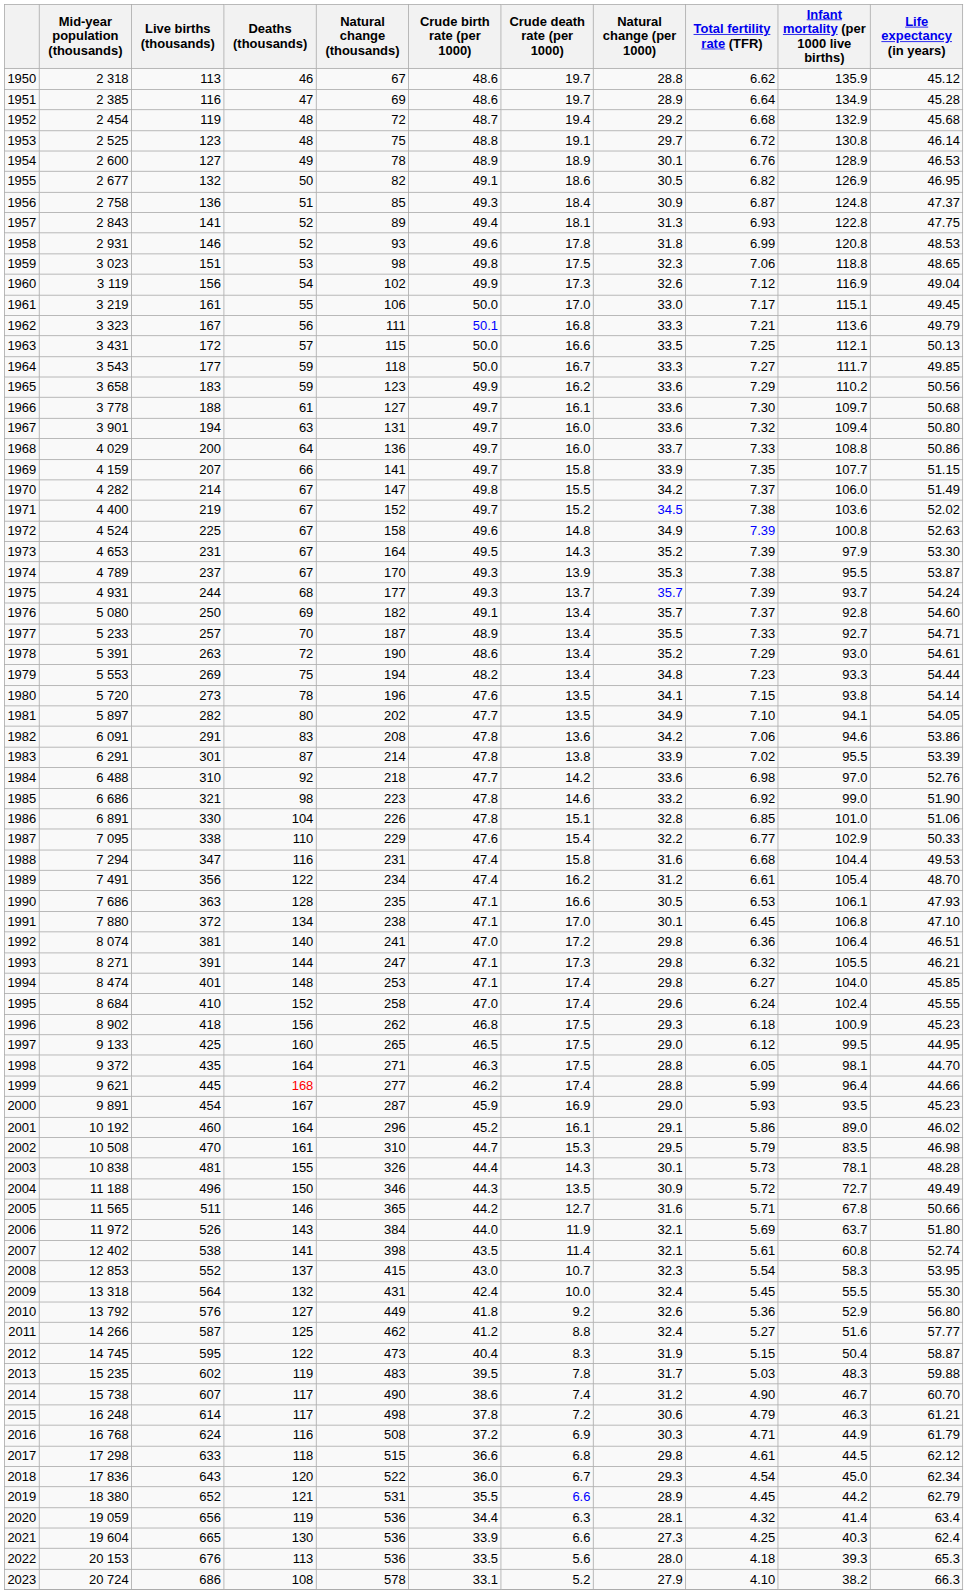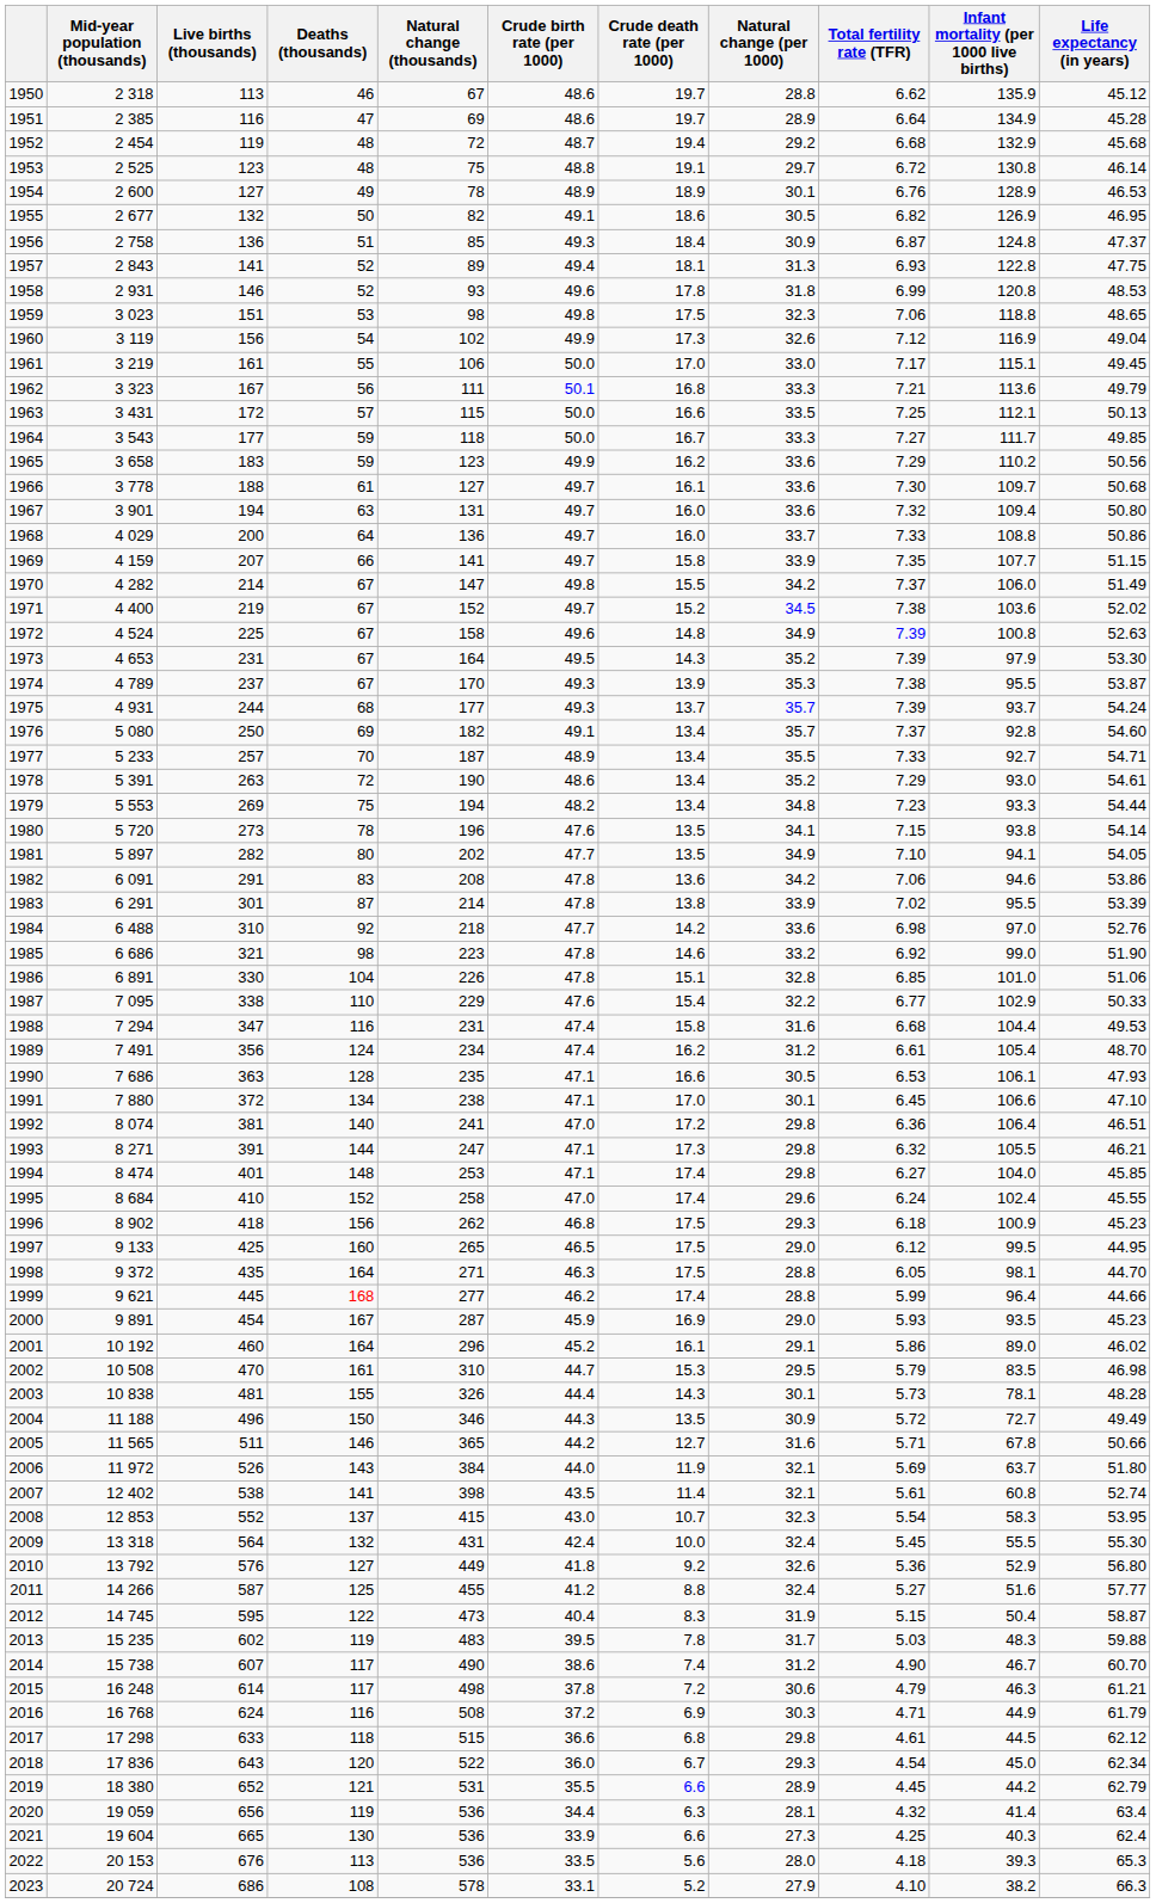1989 | Deaths (thousands): 122 -> 124
1991 | Infant mortality (per 1000 live births): 106.8 -> 106.6
2011 | Natural change (thousands): 462 -> 455
